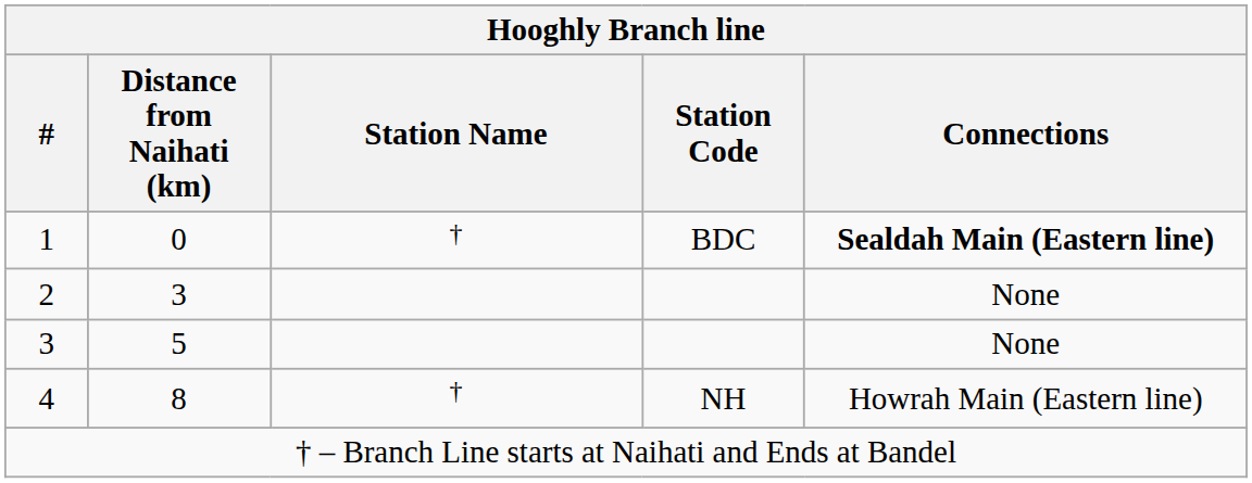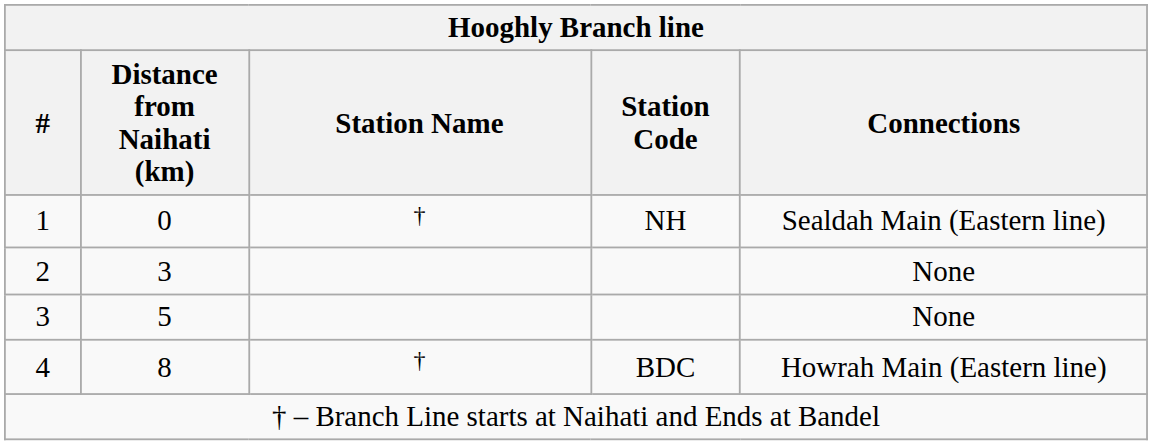1 | Station Code: BDC -> NH
1 | Connections: bold -> normal
4 | Station Code: NH -> BDC
